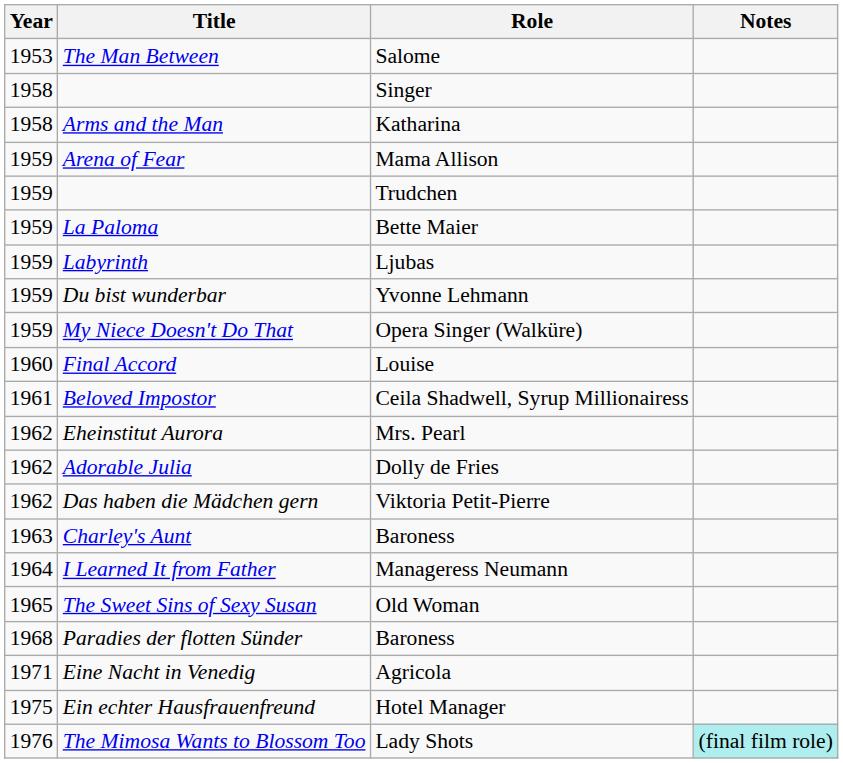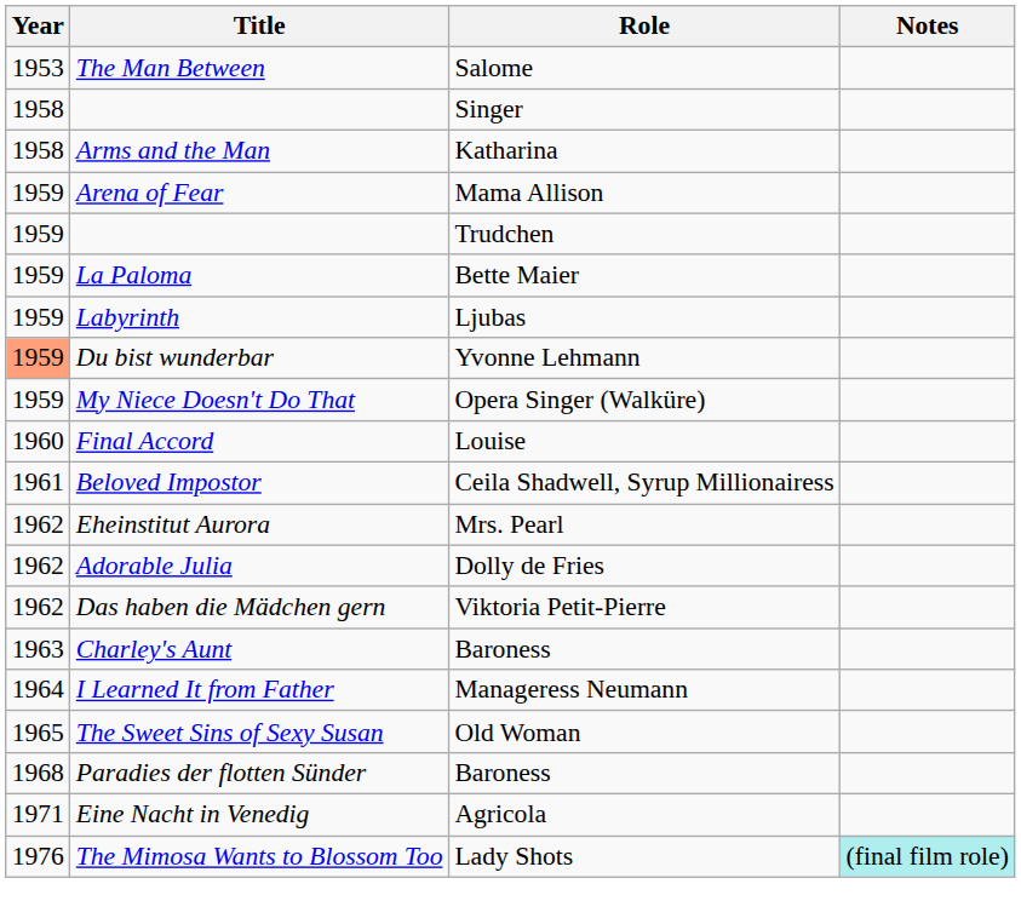Du bist wunderbar | Year: no background -> lightsalmon background
- row: 1975 | Ein echter Hausfrauenfreund | Hotel Manager
